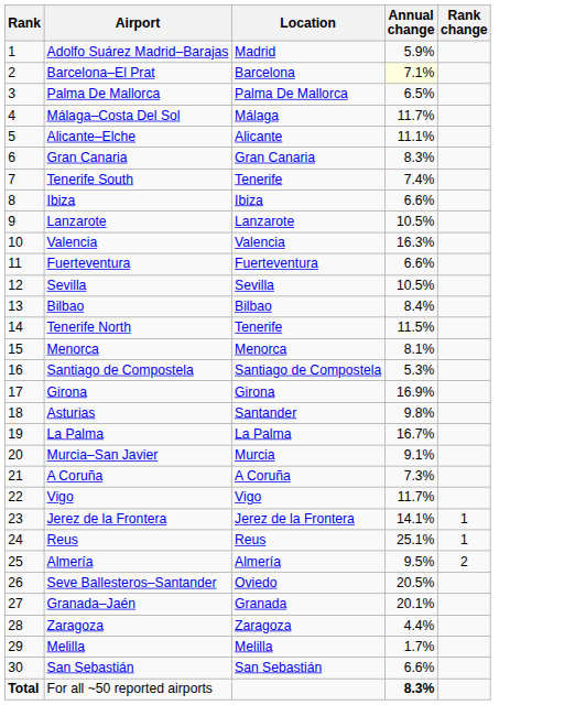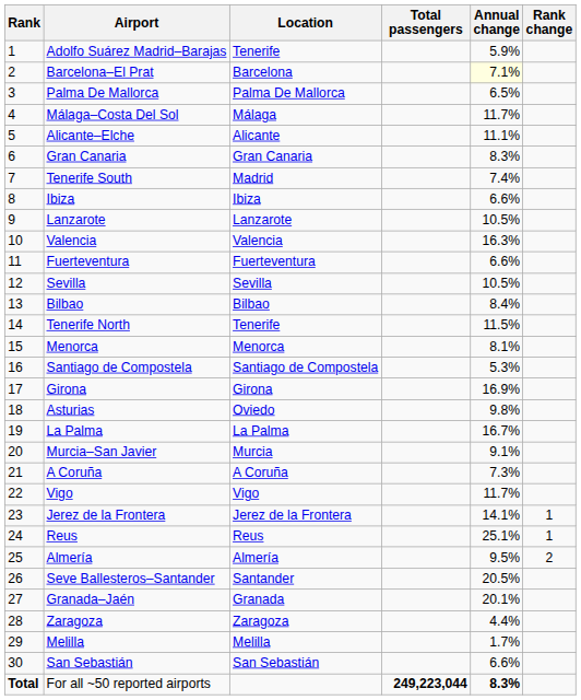+ column: Total passengers | 249,223,044
Adolfo Suárez Madrid–Barajas | Location: Madrid -> Tenerife
Tenerife South | Location: Tenerife -> Madrid
Asturias | Location: Santander -> Oviedo
Seve Ballesteros–Santander | Location: Oviedo -> Santander
